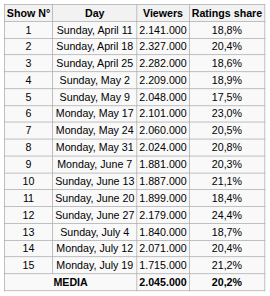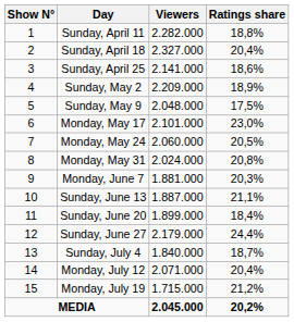Sunday, April 11 | Viewers: 2.141.000 -> 2.282.000
Sunday, April 25 | Viewers: 2.282.000 -> 2.141.000
